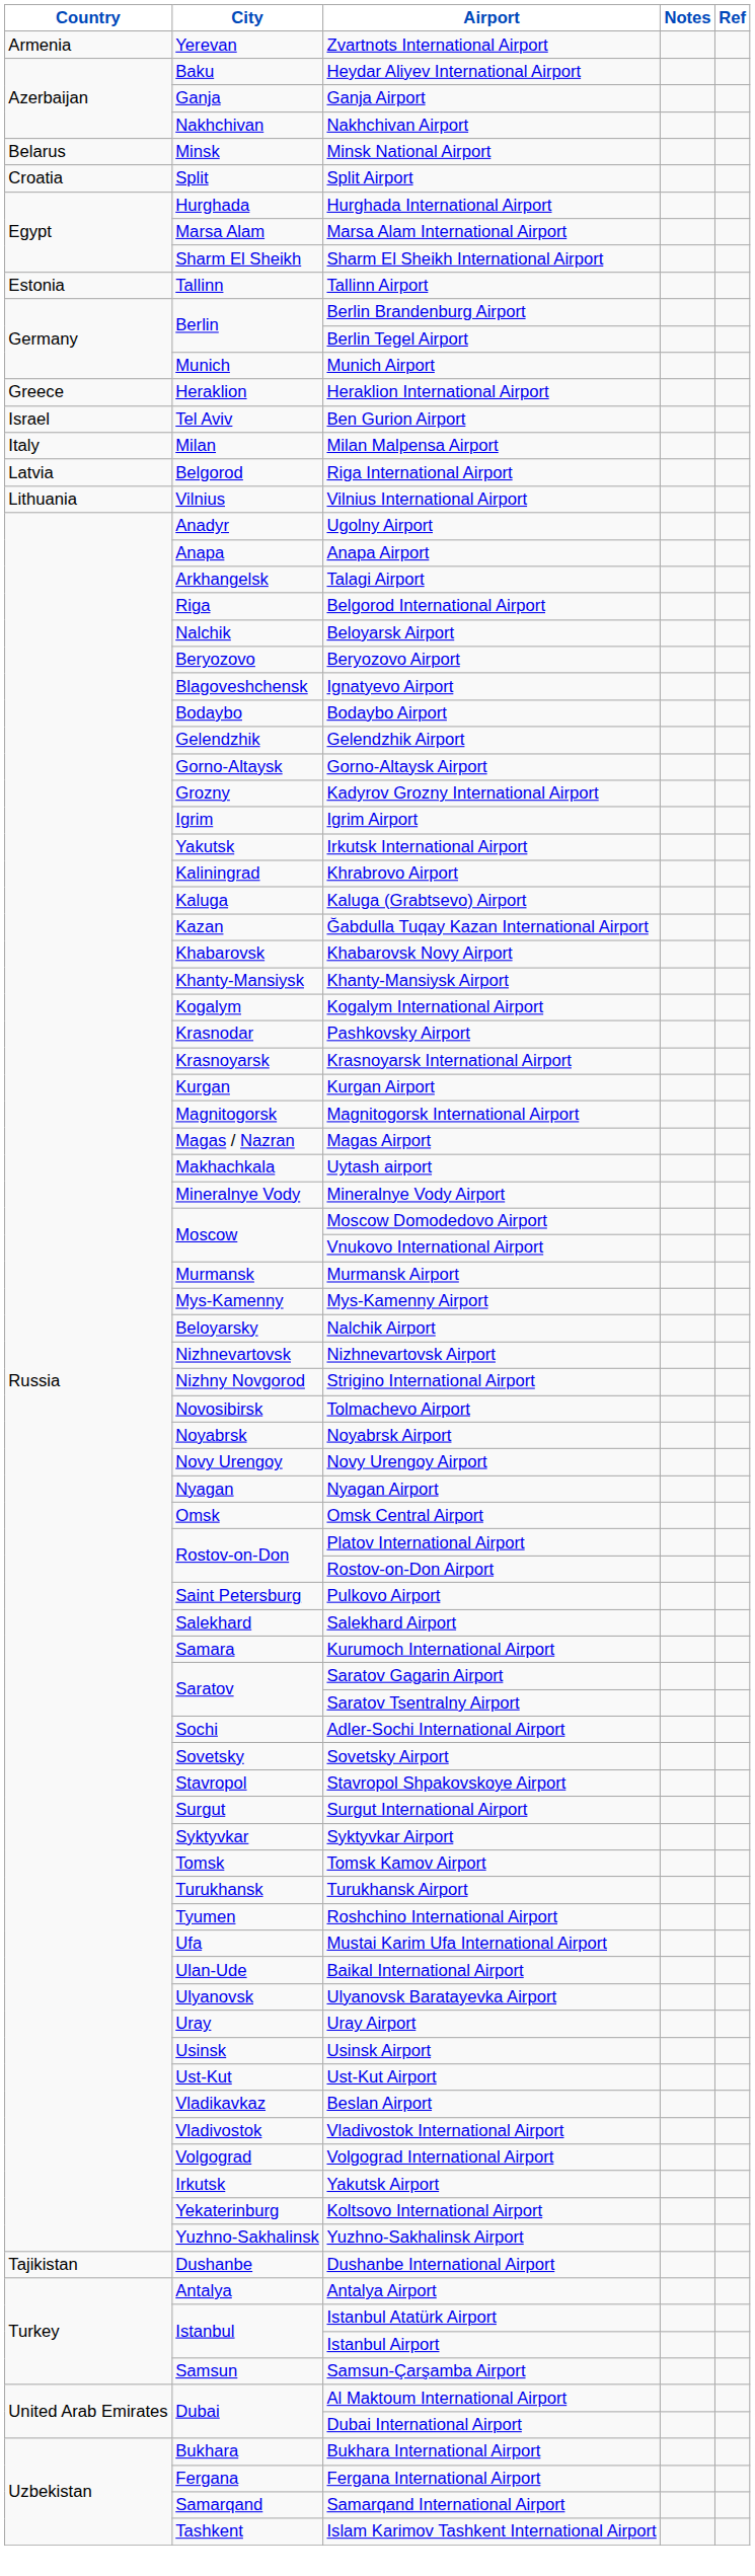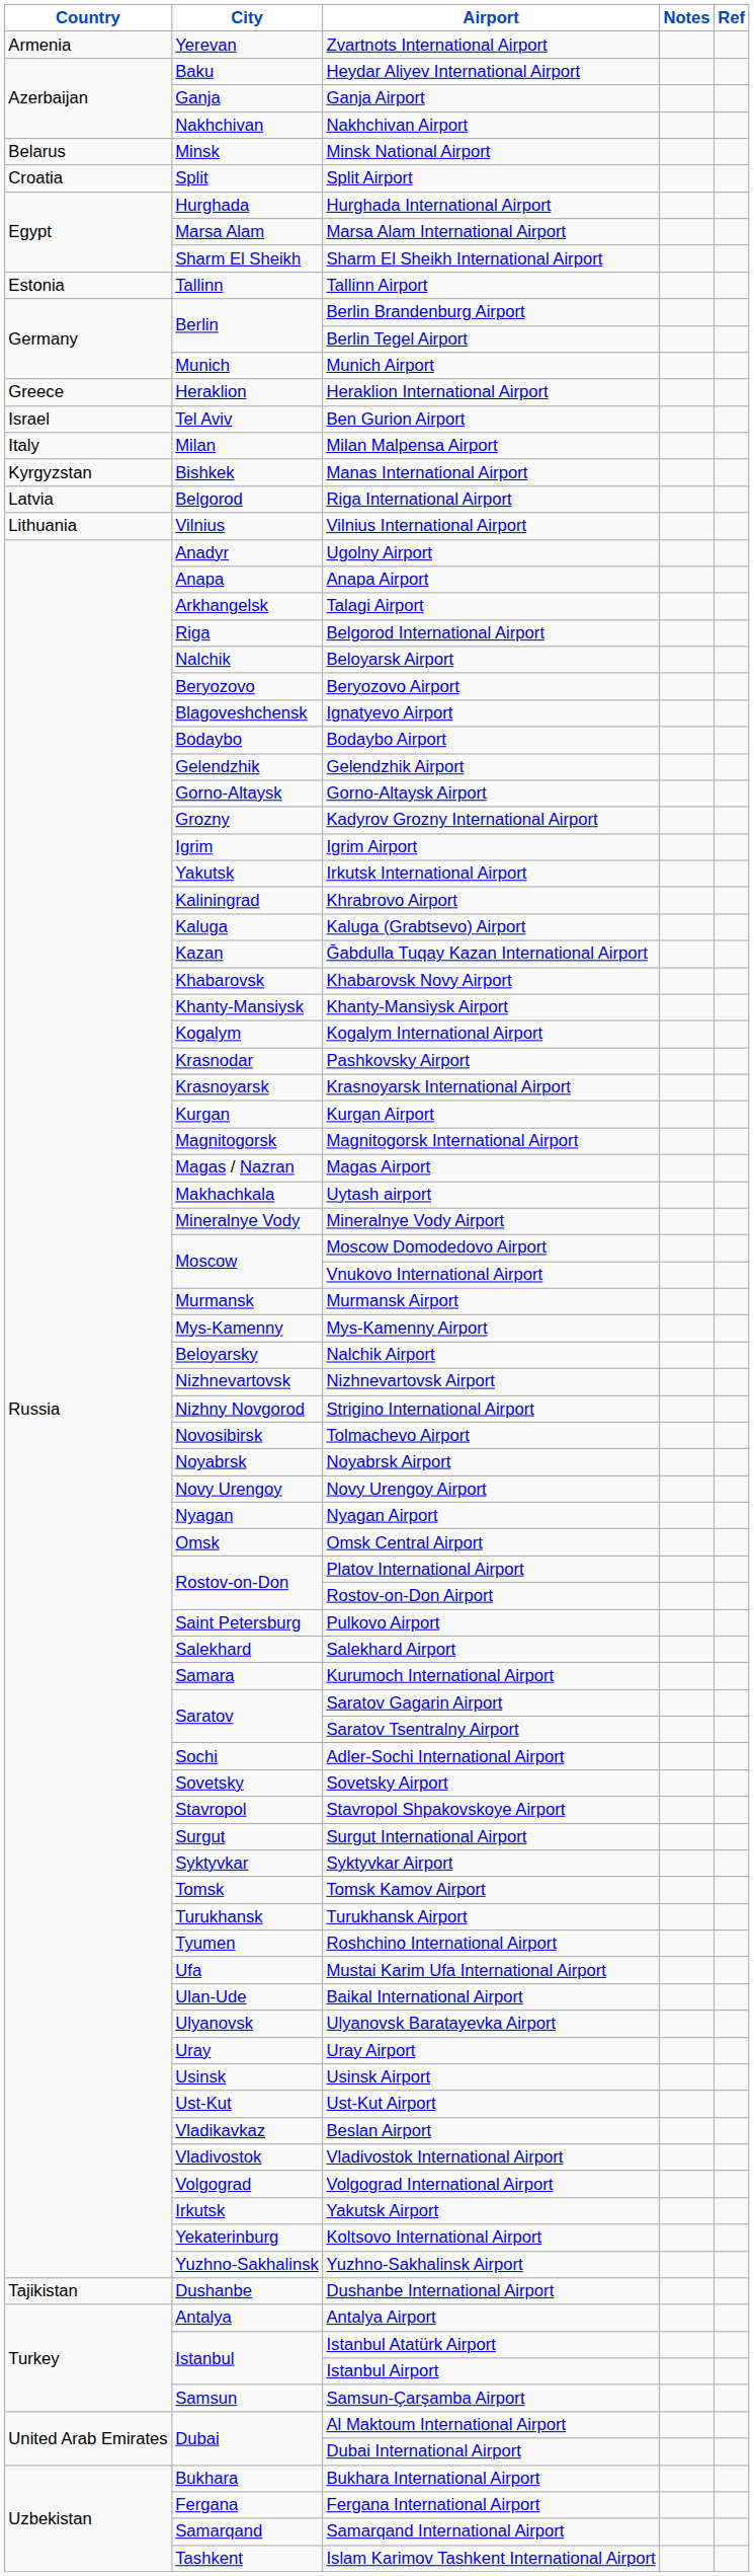+ row: Kyrgyzstan | Bishkek | Manas International Airport
